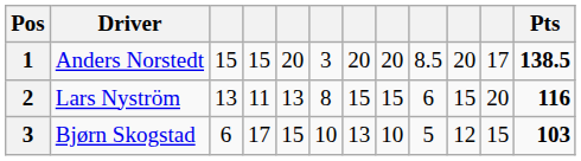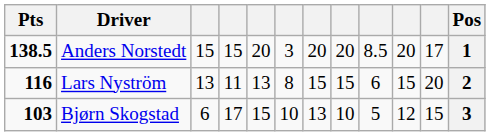columns swapped: Pos <-> Pts
